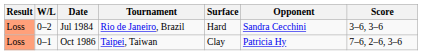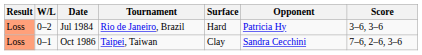Jul 1984 | Opponent: Sandra Cecchini -> Patricia Hy
Oct 1986 | Opponent: Patricia Hy -> Sandra Cecchini
